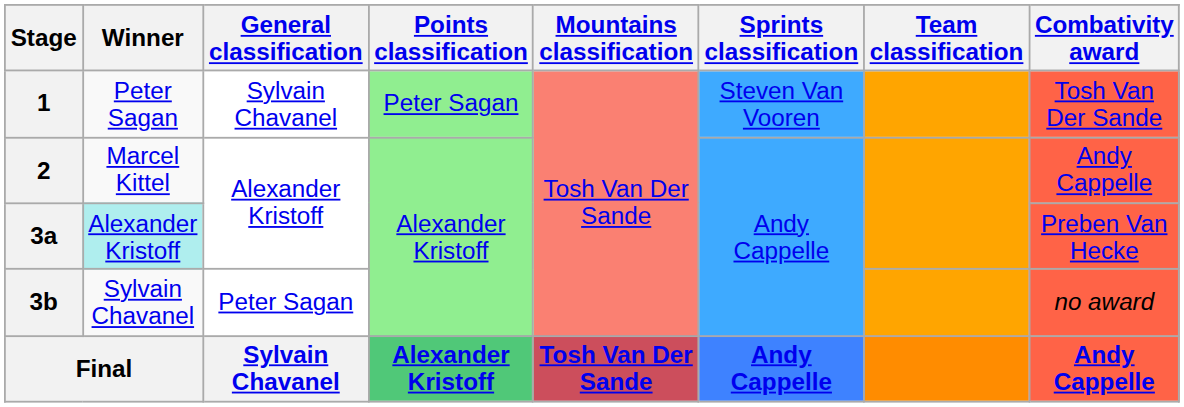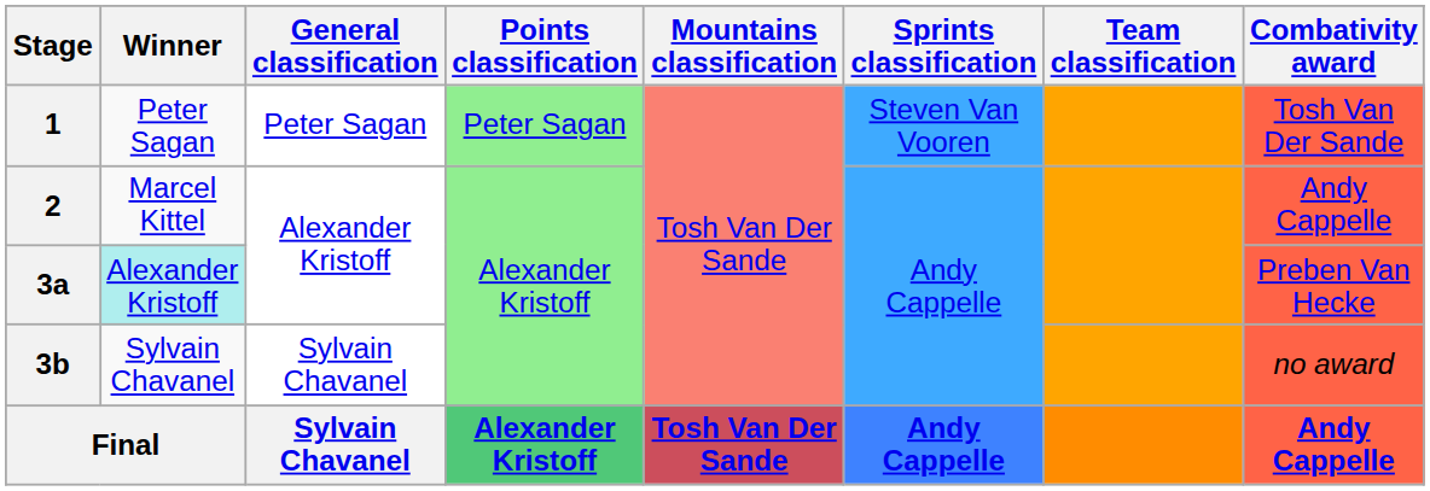1 | General classification: Sylvain Chavanel -> Peter Sagan
3b | General classification: Peter Sagan -> Sylvain Chavanel
